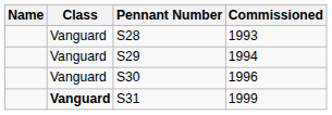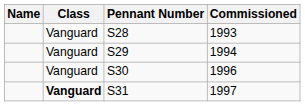S31 | Commissioned: 1999 -> 1997
